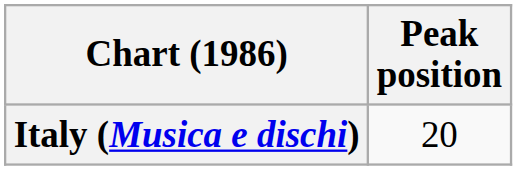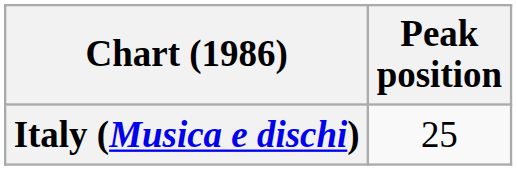Italy (Musica e dischi) | Peak position: 20 -> 25
